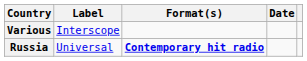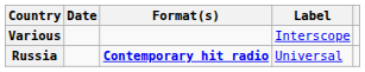columns swapped: Date <-> Label
